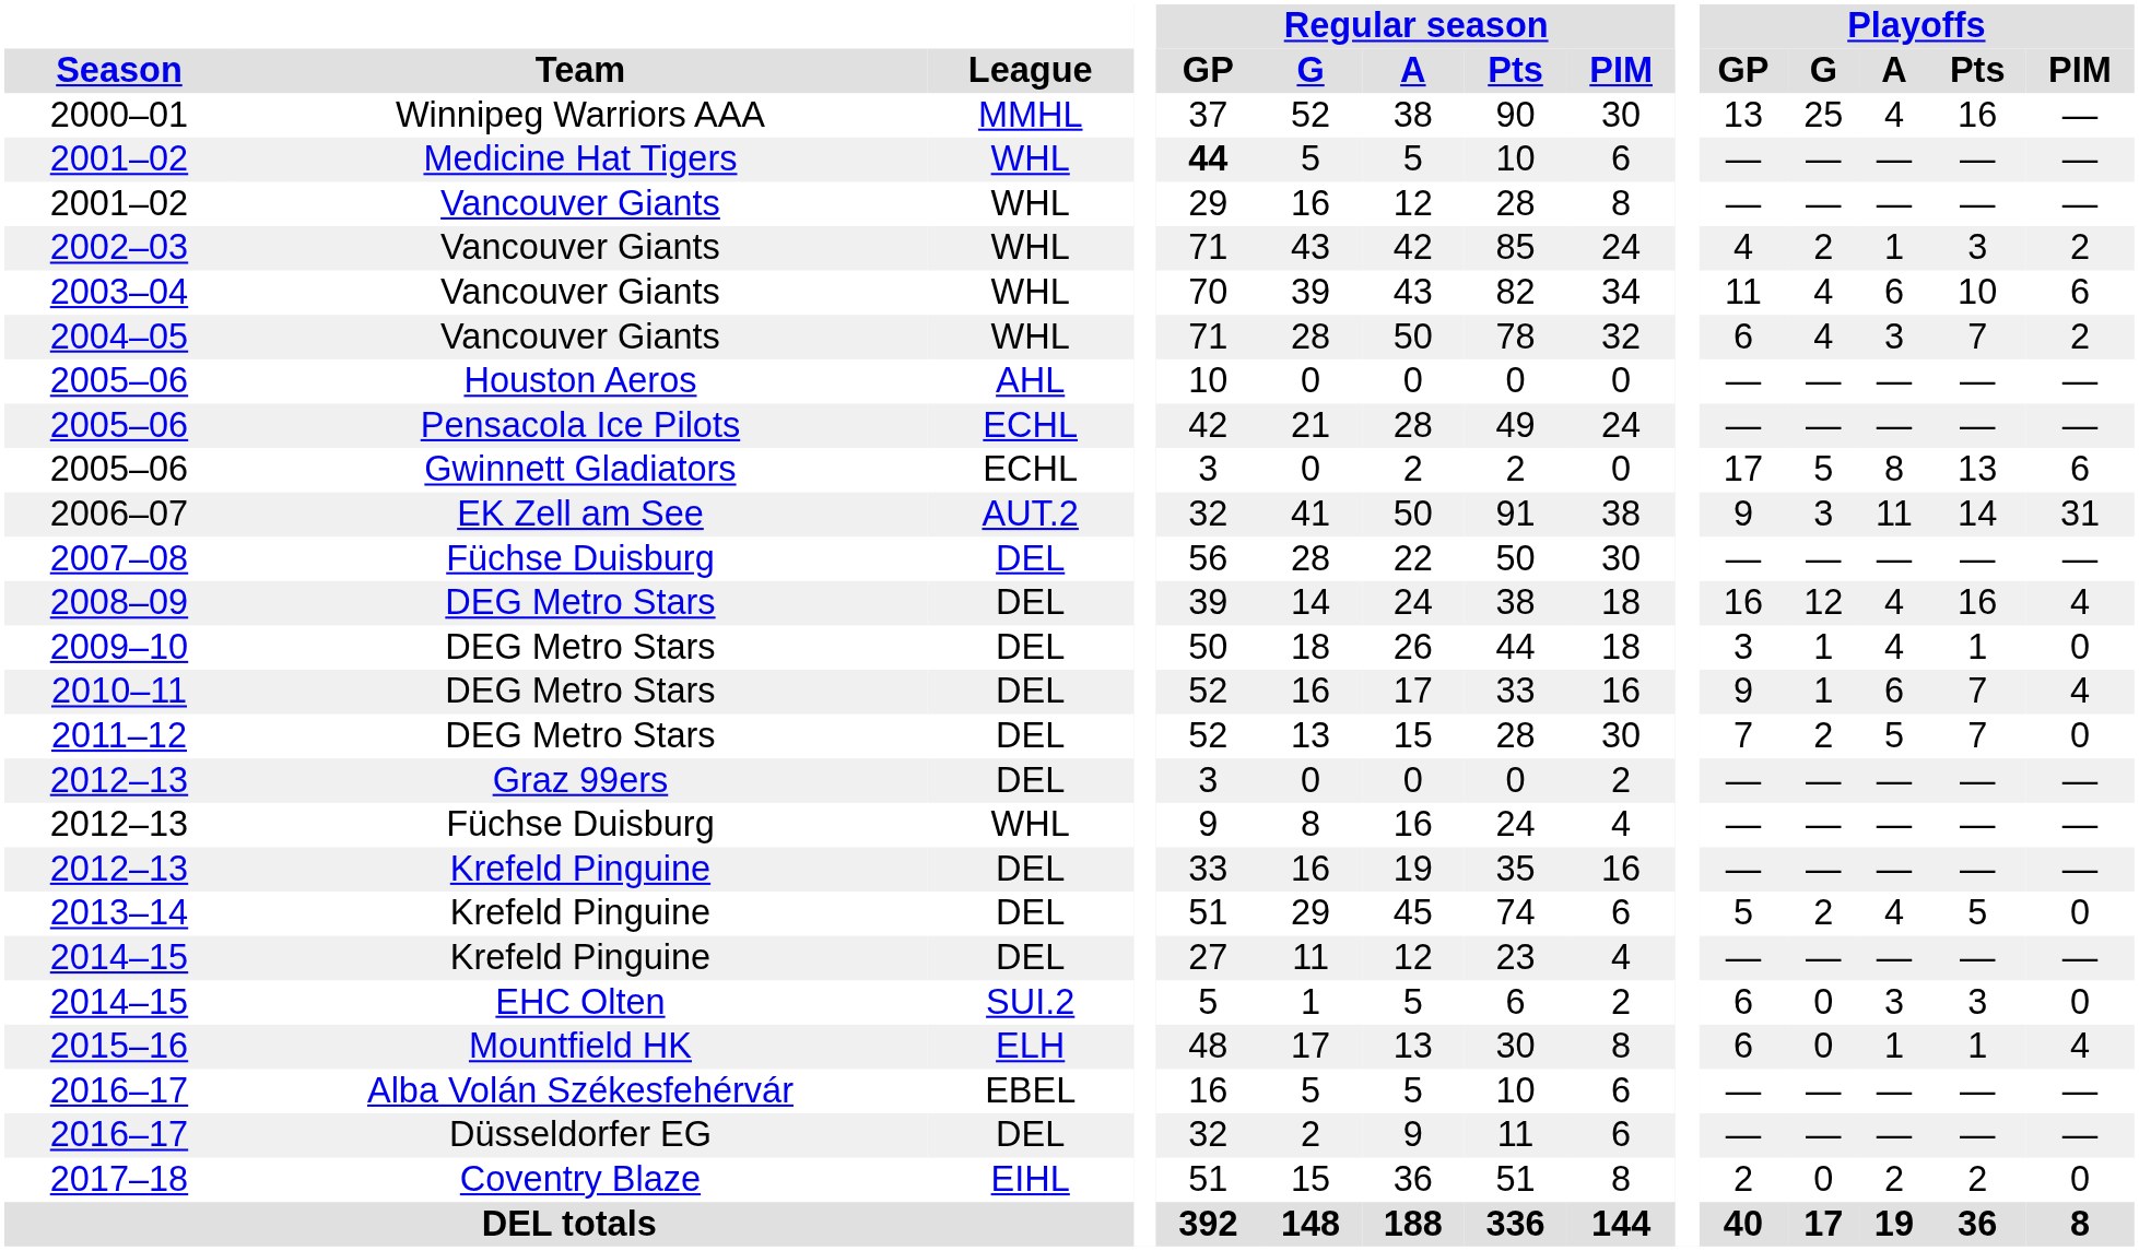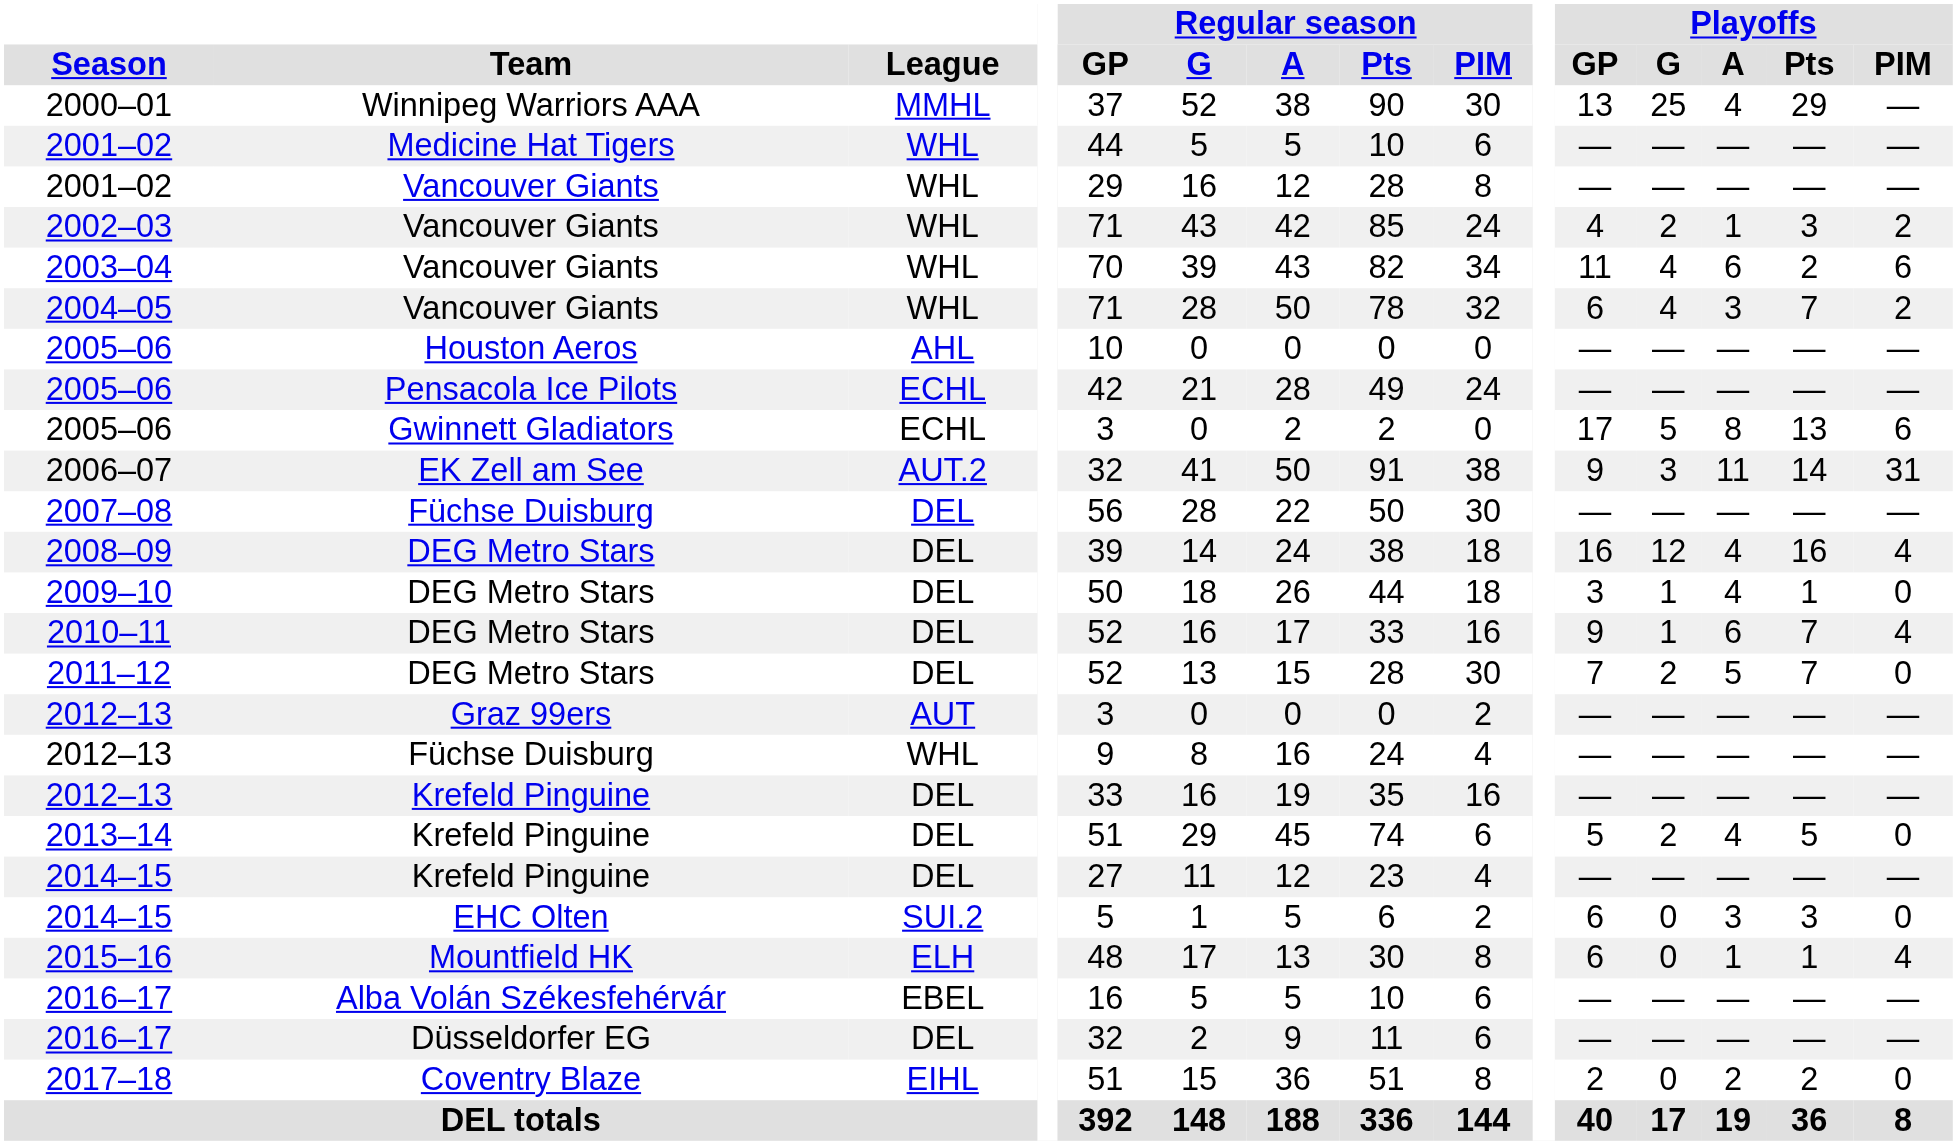2000–01 | Playoffs / Pts: 16 -> 29
2001–02 / Medicine Hat Tigers | Regular season / GP: bold -> normal
2003–04 | Playoffs / Pts: 10 -> 2
2012–13 / Graz 99ers | League: DEL -> AUT
